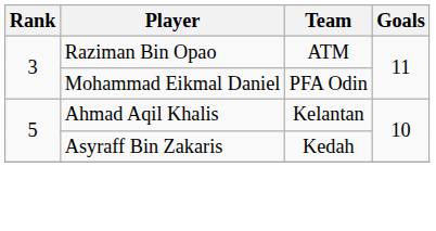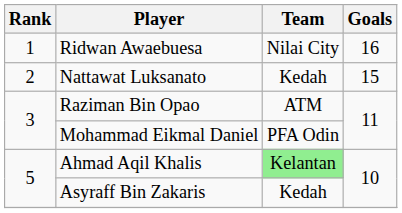+ row: 1 | Ridwan Awaebuesa | Nilai City | 16
+ row: 2 | Nattawat Luksanato | Kedah | 15
Ahmad Aqil Khalis | Team: no background -> lightgreen background
